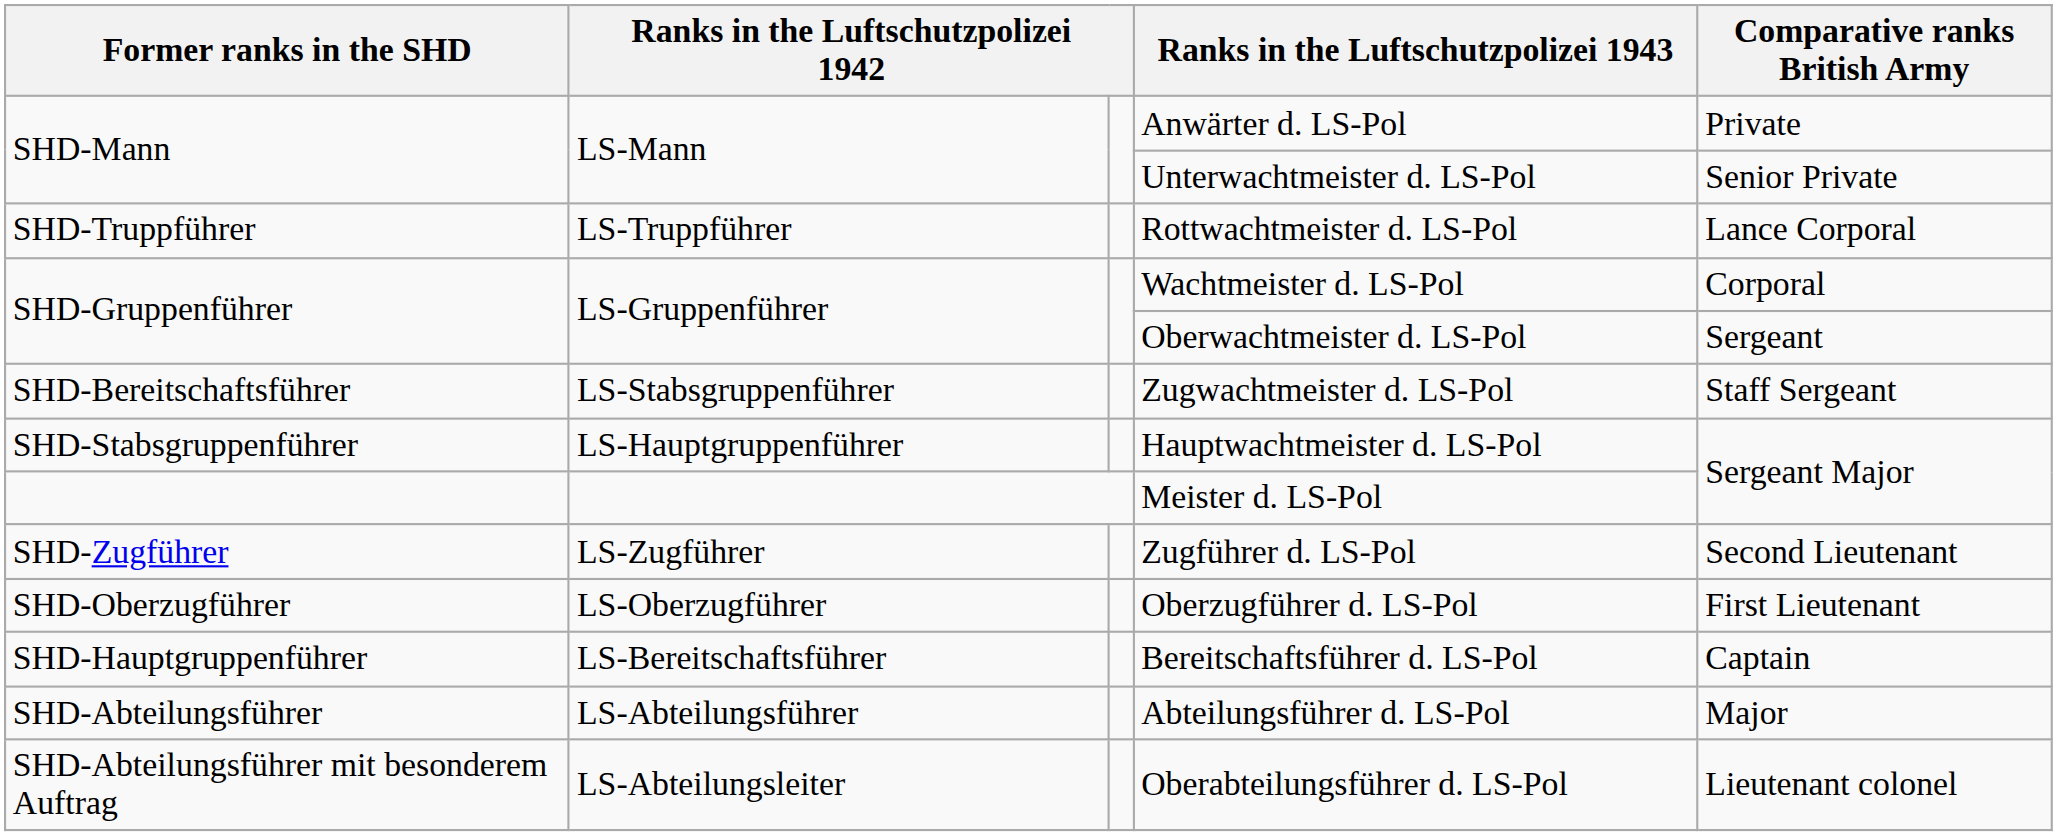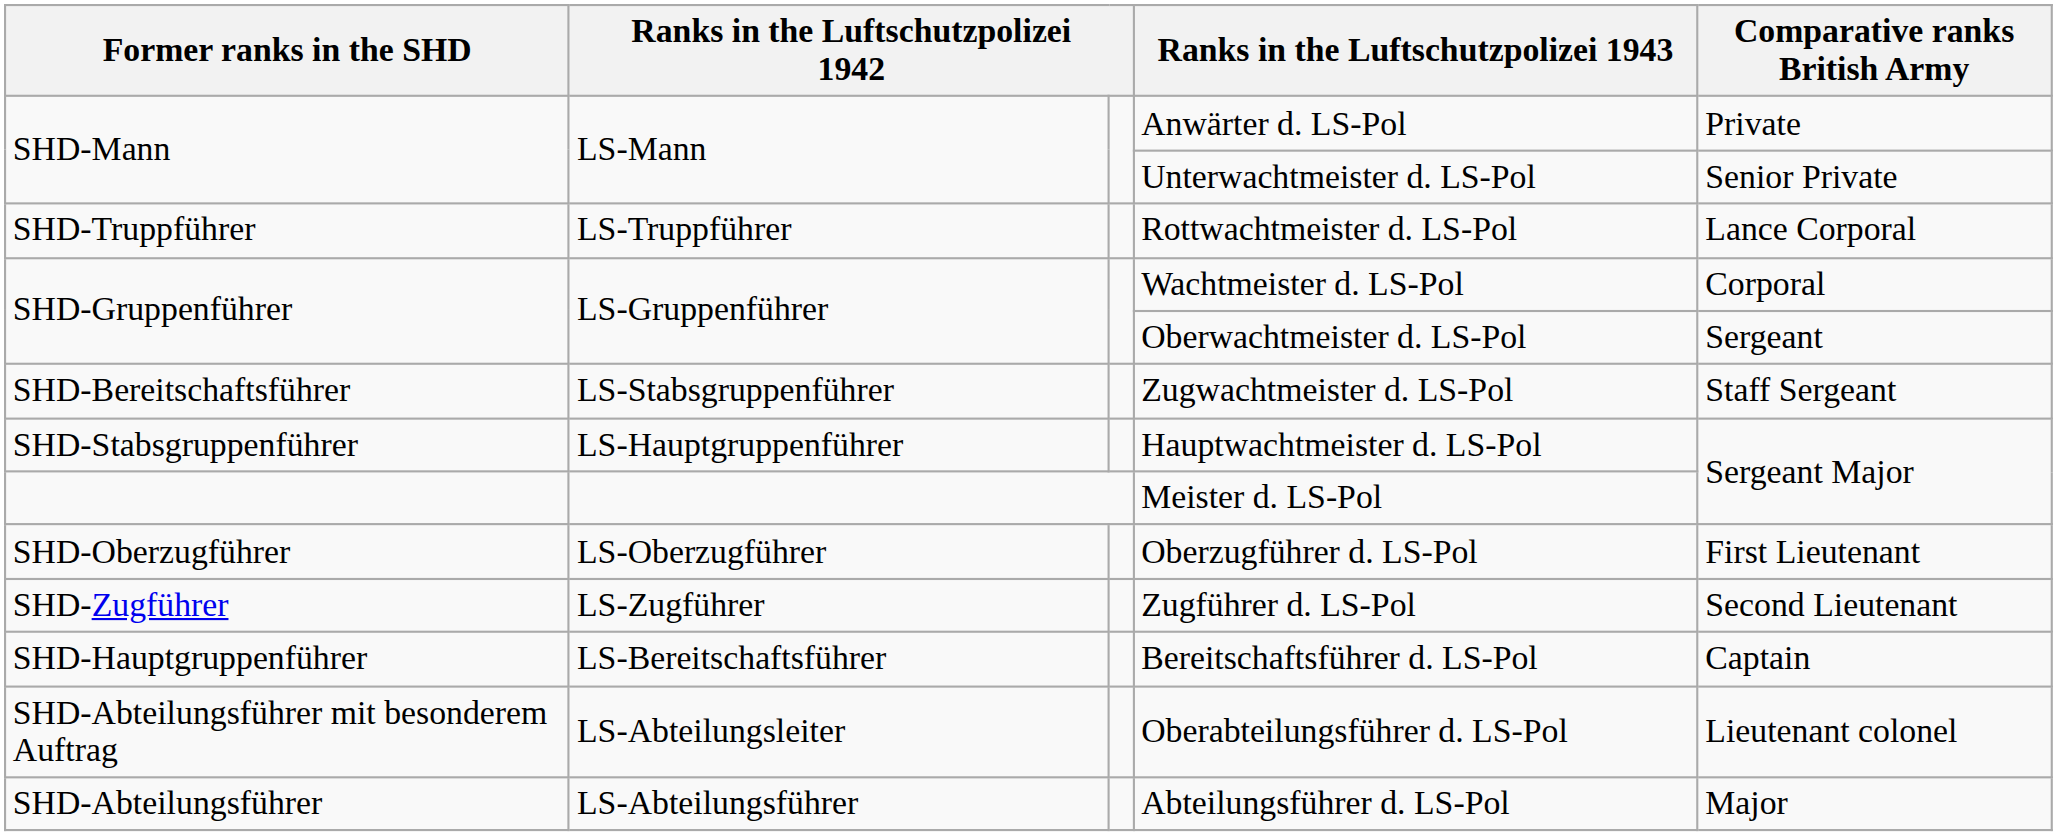rows swapped: Zugführer d. LS-Pol <-> Oberzugführer d. LS-Pol
rows swapped: Abteilungsführer d. LS-Pol <-> Oberabteilungsführer d. LS-Pol
